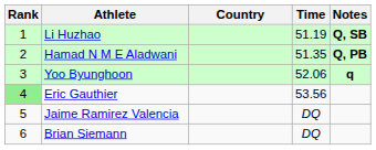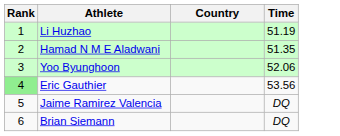- column: Notes | Q, SB | Q, PB | q
